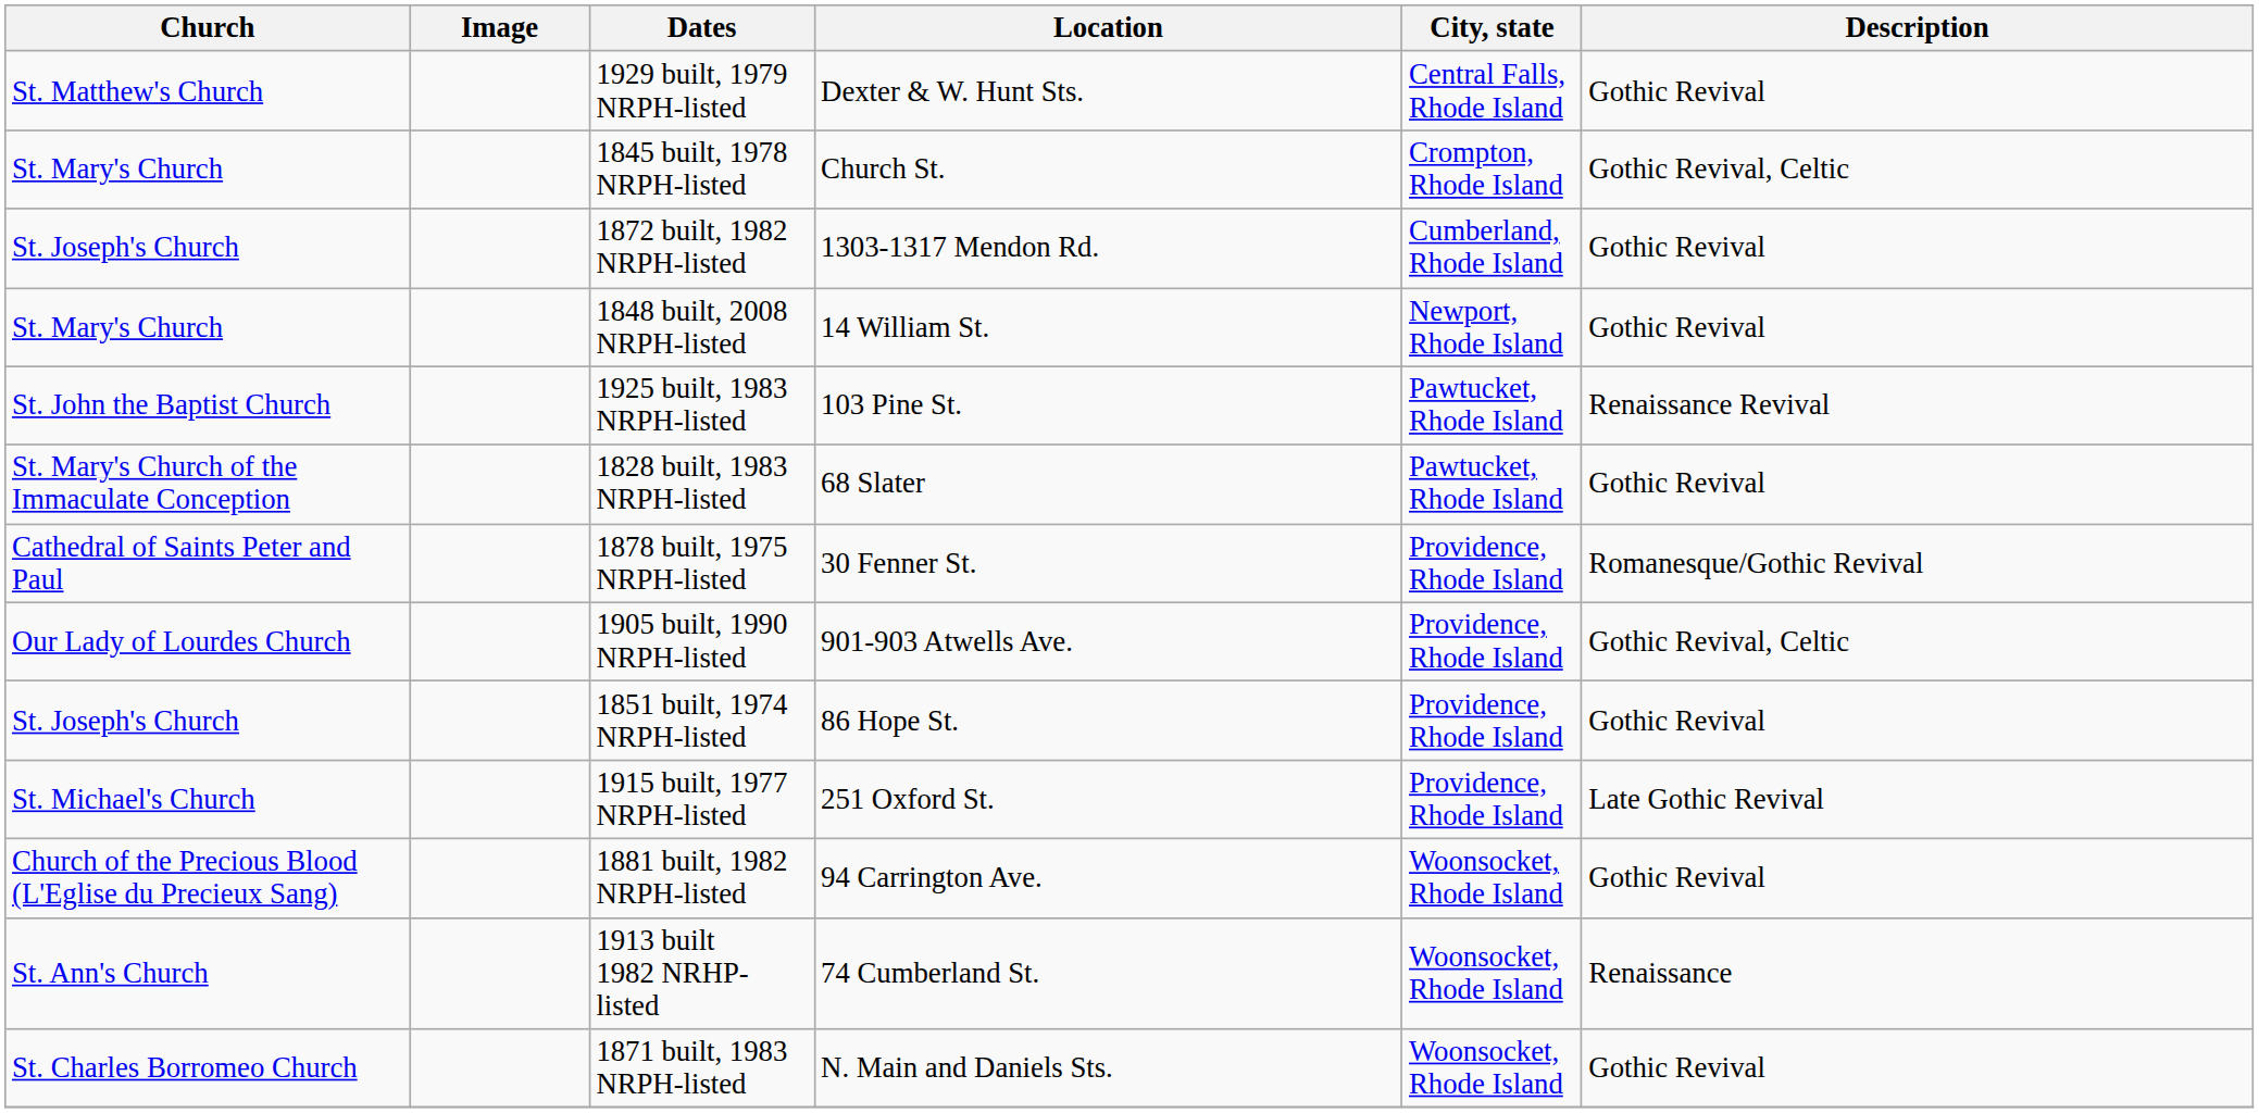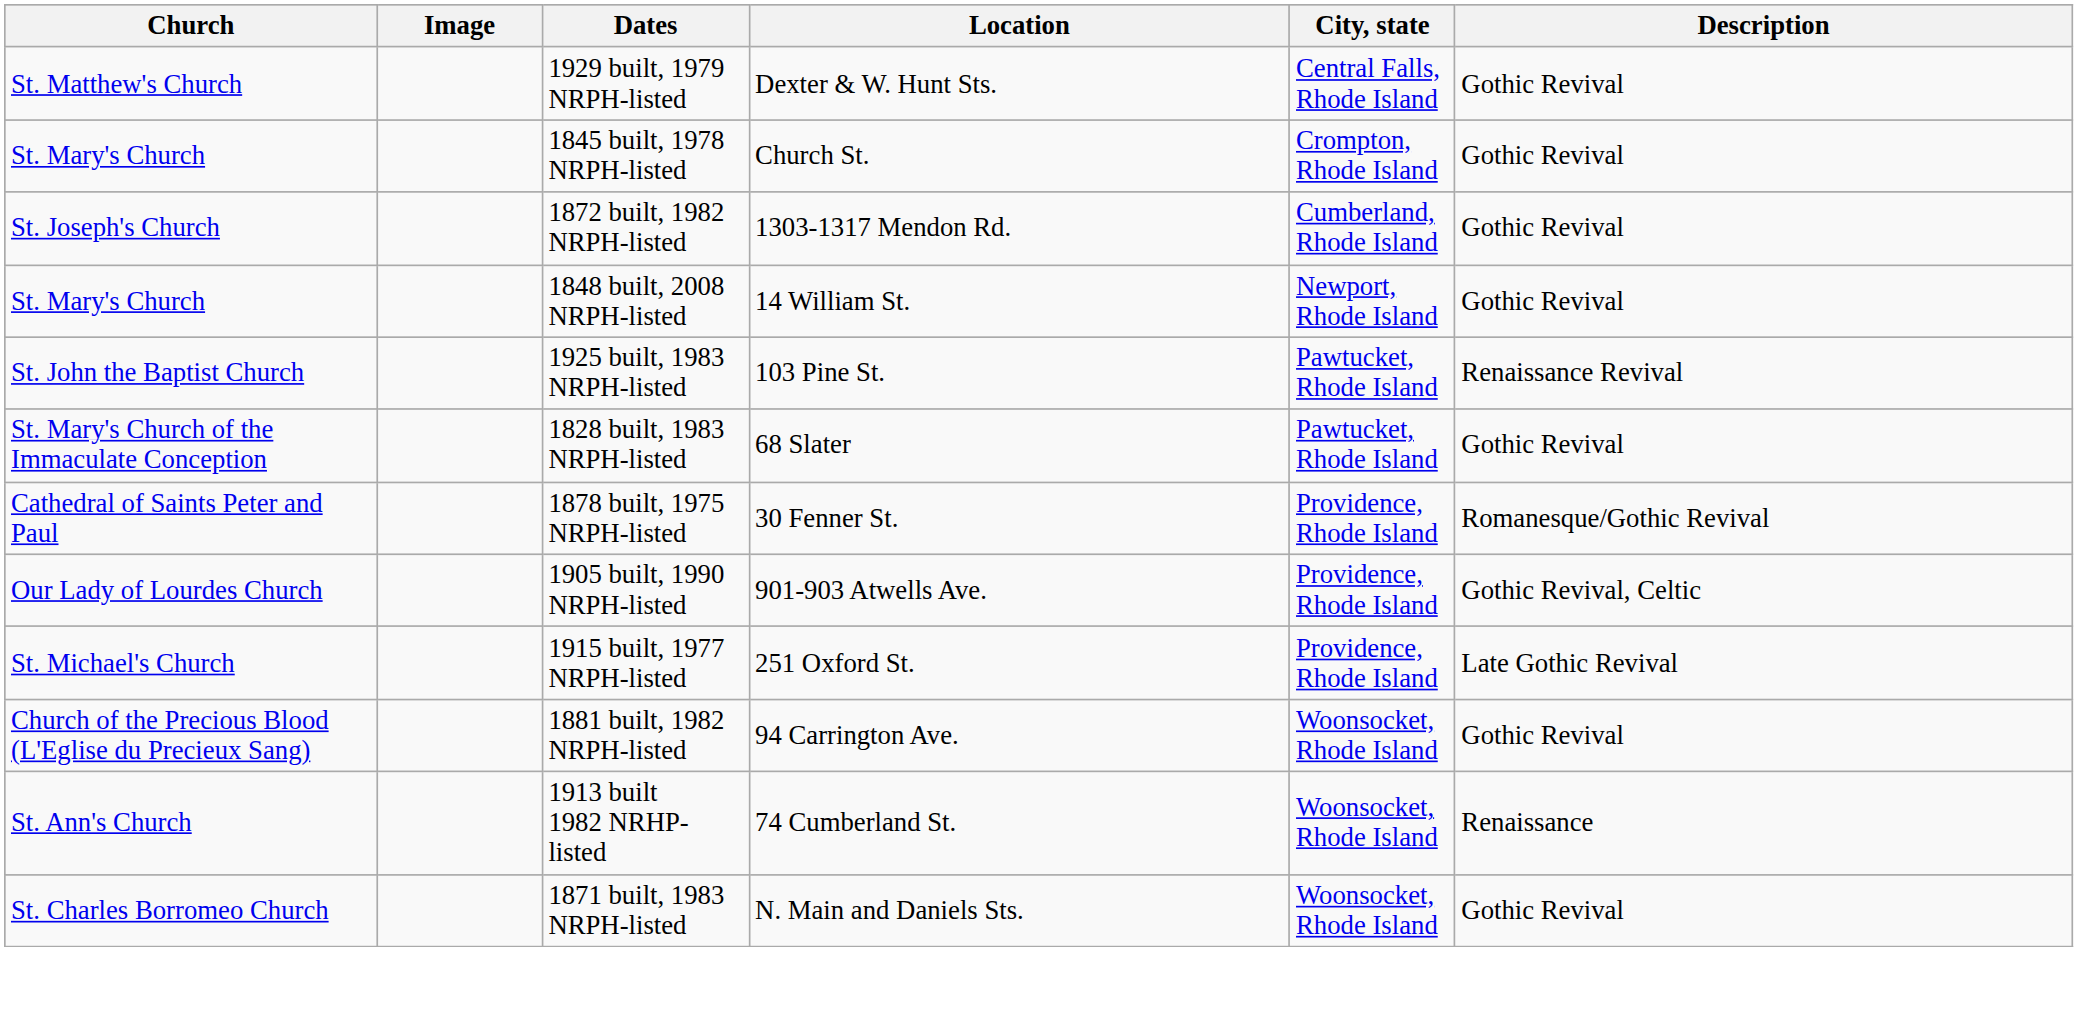1845 built, 1978 NRPH-listed | Description: Gothic Revival, Celtic -> Gothic Revival
- row: St. Joseph's Church | 1851 built, 1974 NRPH-listed | 86 Hope St. | Providence, Rhode Island | Gothic Revival
